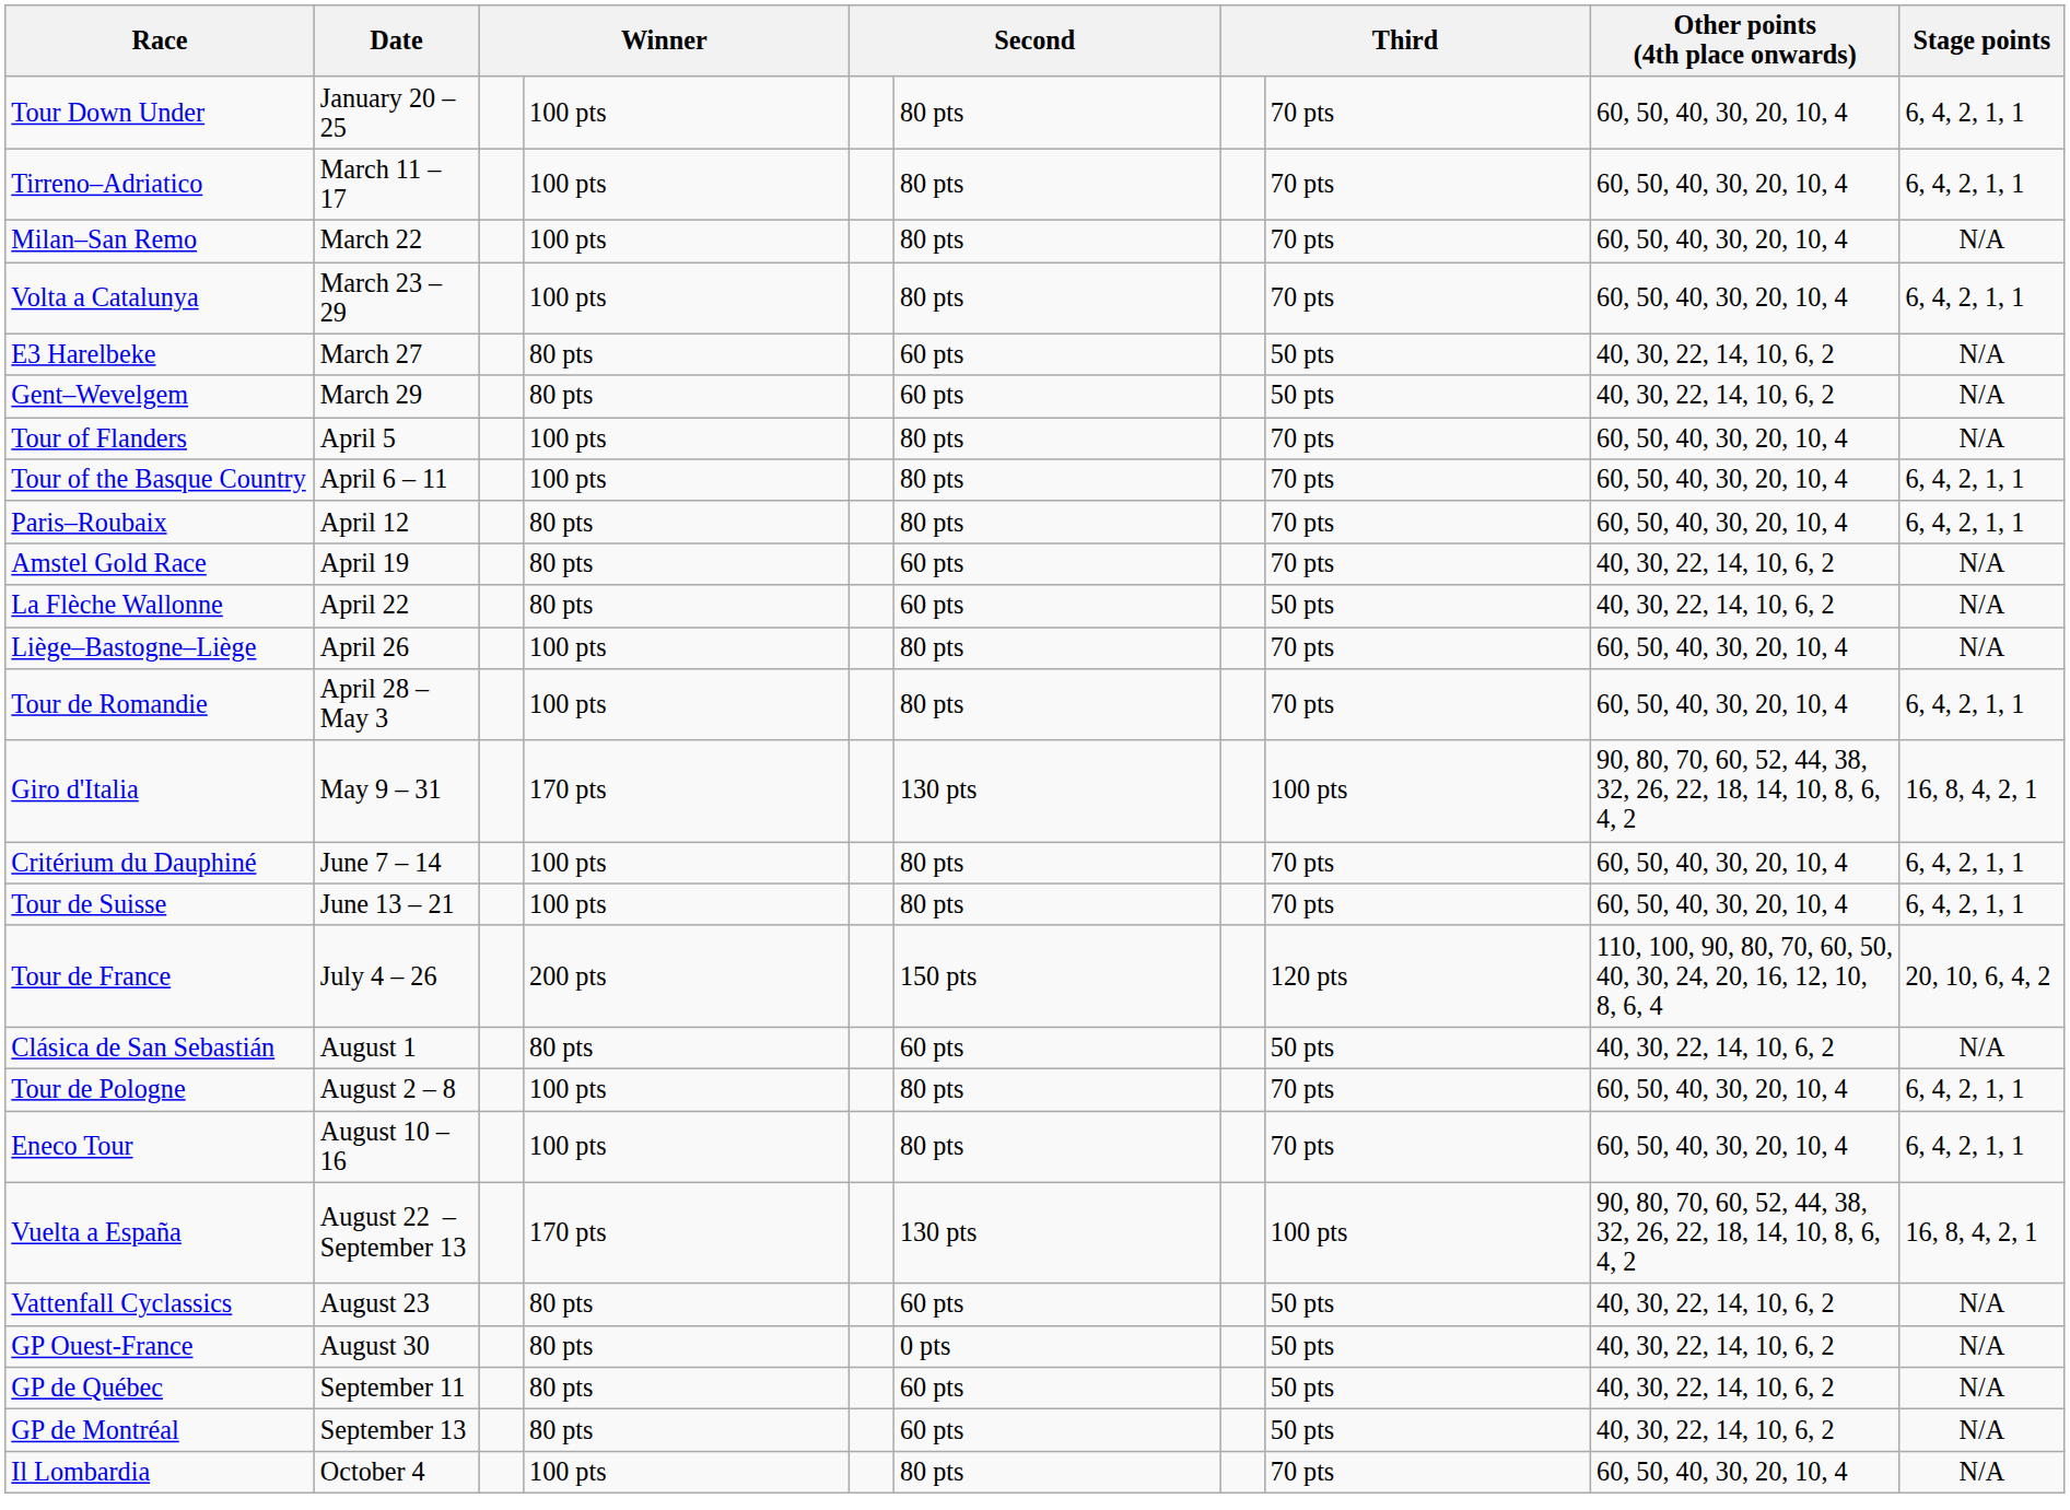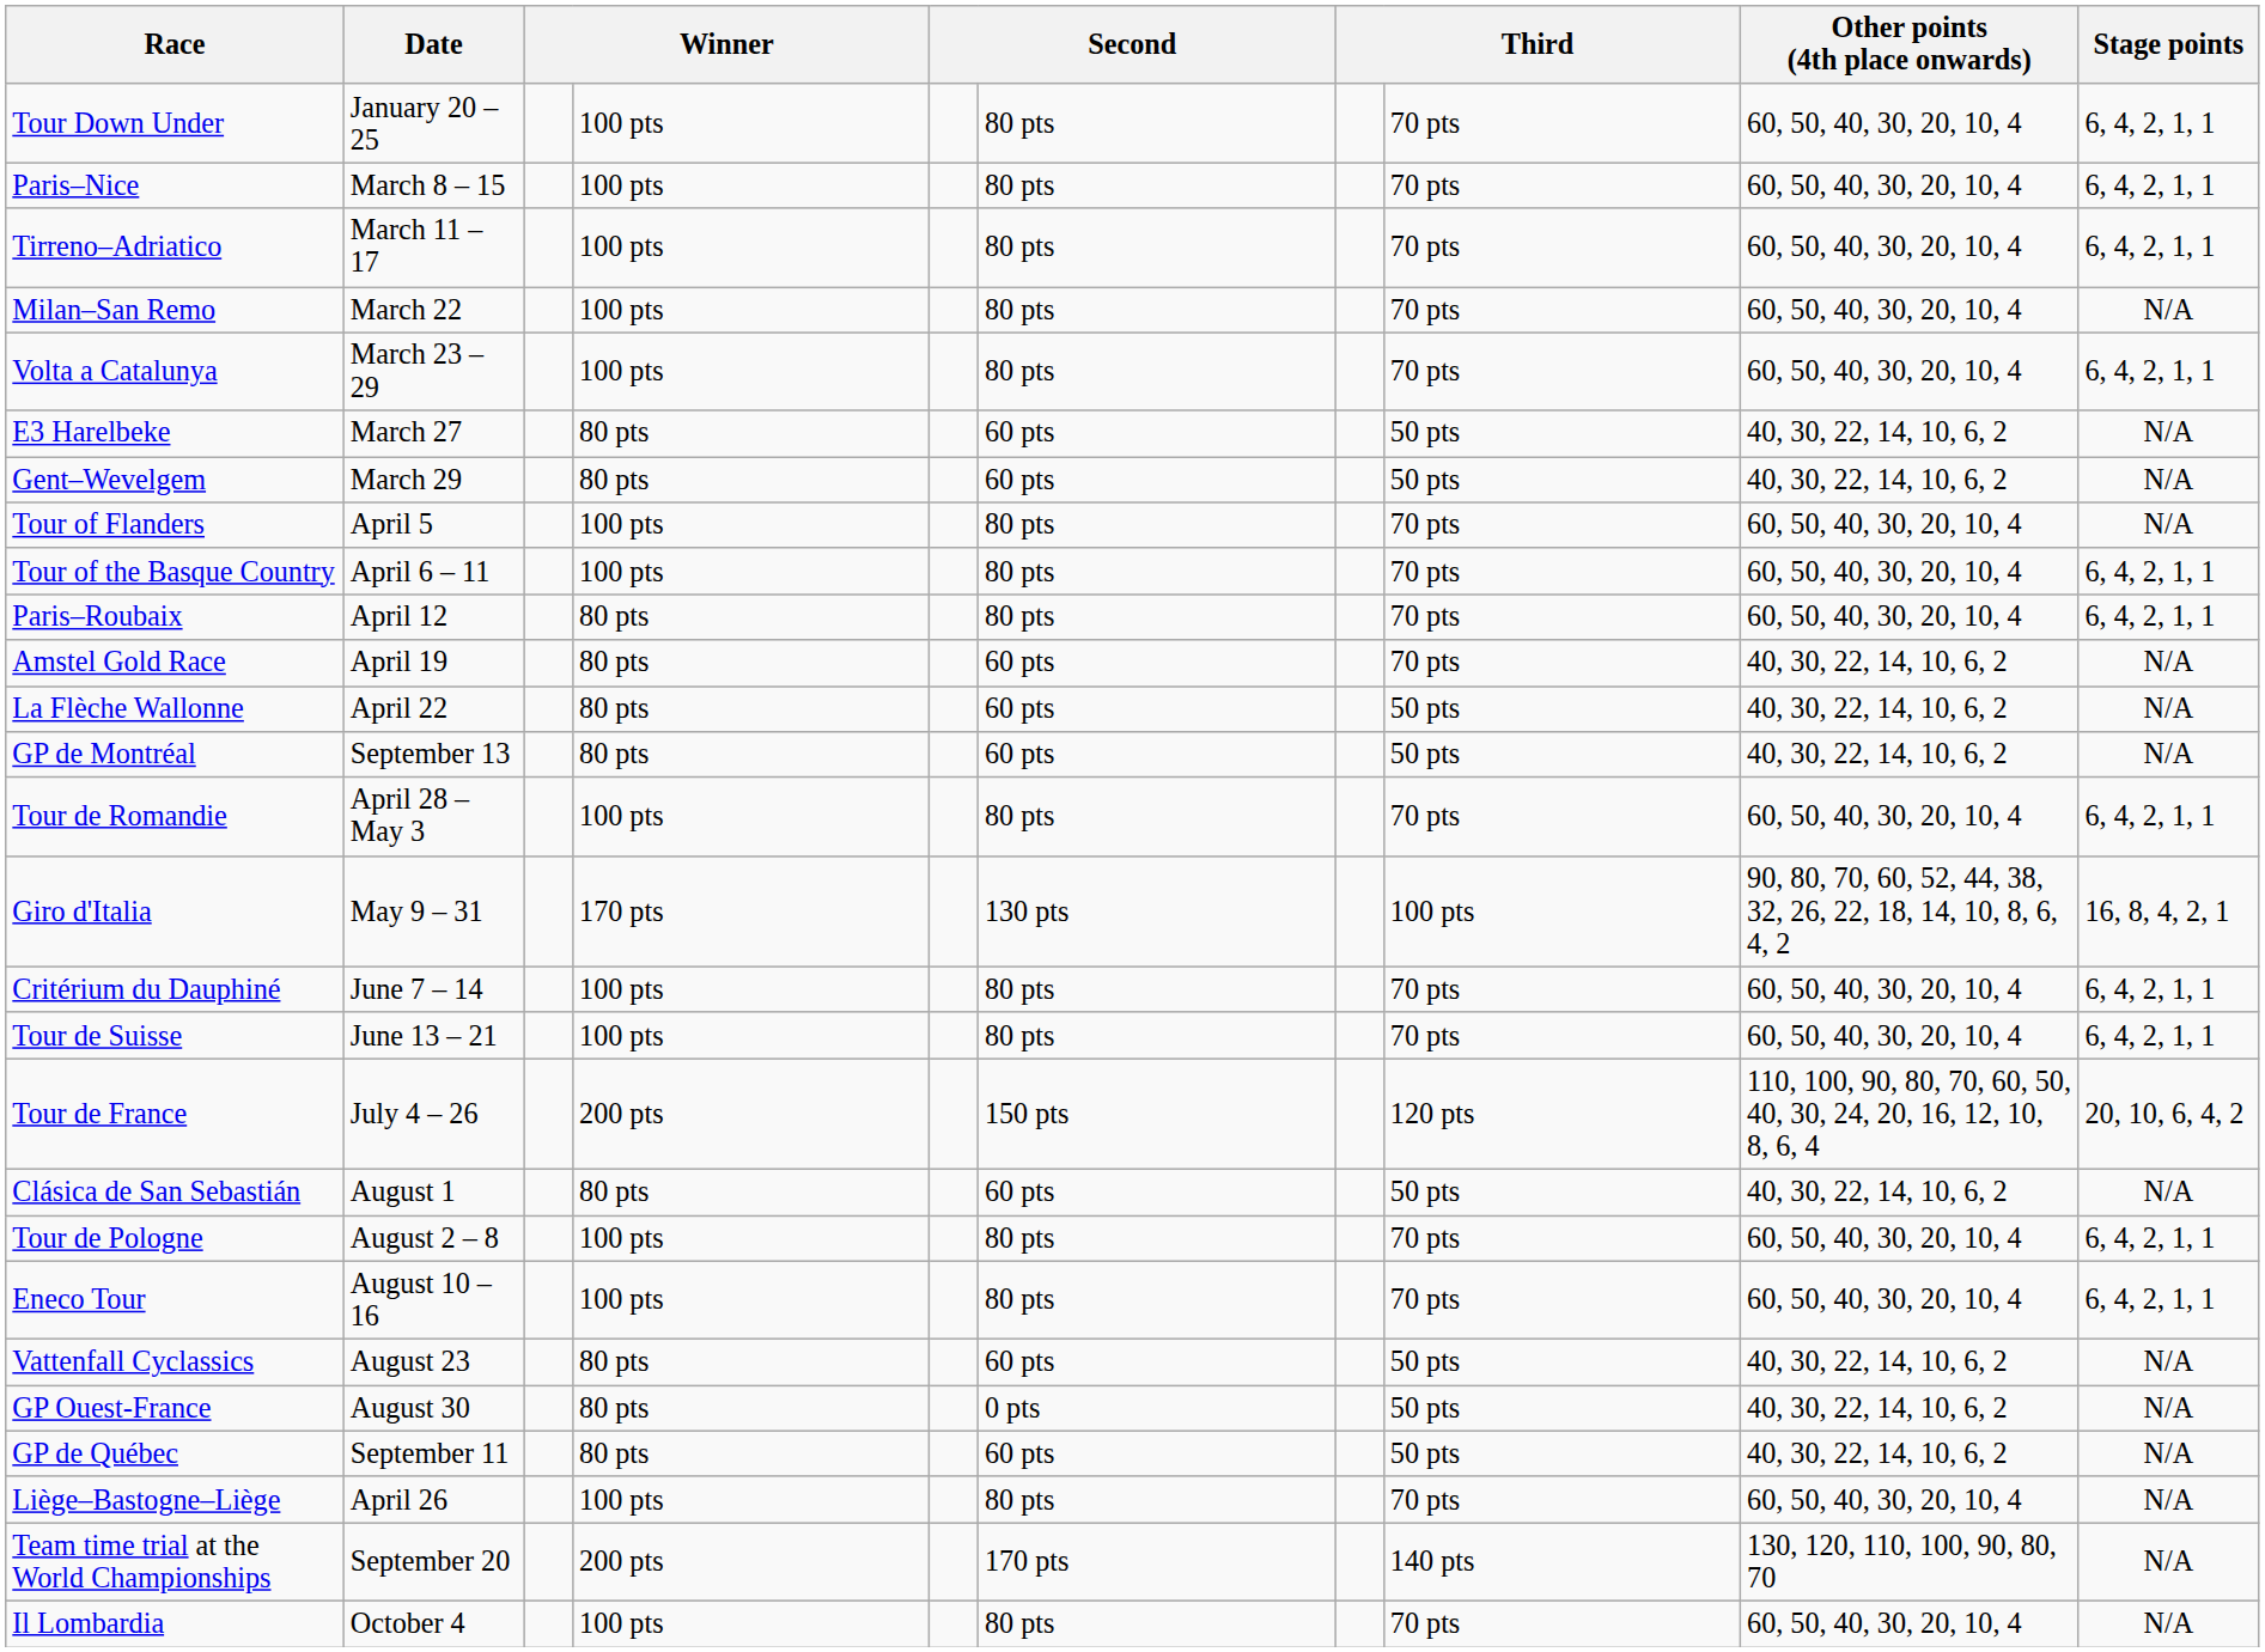+ row: Paris–Nice | March 8 – 15 | 100 pts | 80 pts | 70 pts | 60, 50, 40, 30, 20, 10, 4 | 6, 4, 2, 1, 1
rows swapped: Liège–Bastogne–Liège <-> GP de Montréal
- row: Vuelta a España | August 22 – September 13 | 170 pts | 130 pts | 100 pts | 90, 80, 70, 60, 52, 44, 38, 32, 26, 22, 18, 14, 10, 8, 6, 4, 2 | 16, 8, 4, 2, 1
+ row: Team time trial at the World Championships | September 20 | 200 pts | 170 pts | 140 pts | 130, 120, 110, 100, 90, 80, 70 | N/A
